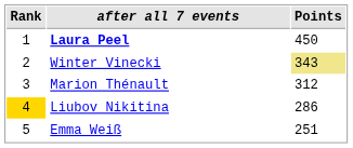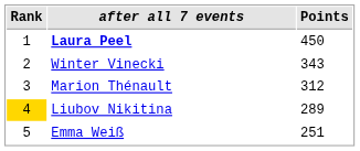Winter Vinecki | Points: khaki background -> no background
Liubov Nikitina | Points: 286 -> 289
